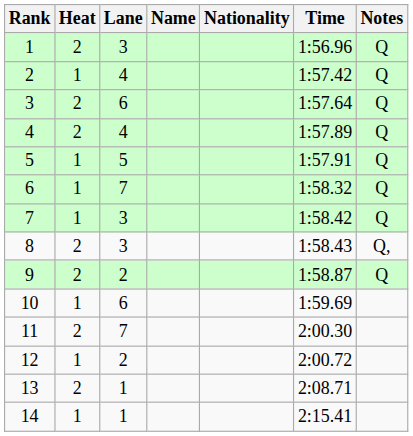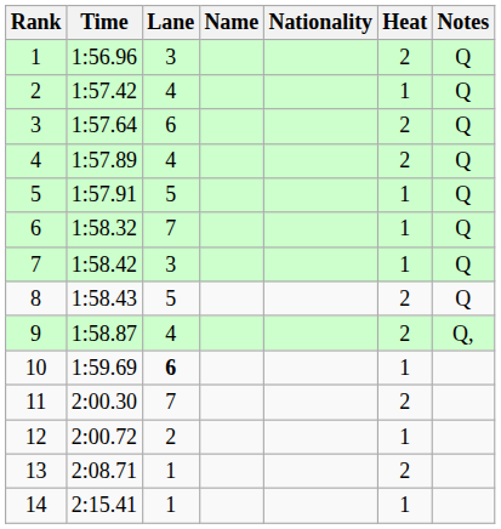columns swapped: Heat <-> Time
8 | Lane: 3 -> 5
8 | Notes: Q, -> Q
9 | Lane: 2 -> 4
9 | Notes: Q -> Q,
10 | Lane: normal -> bold
